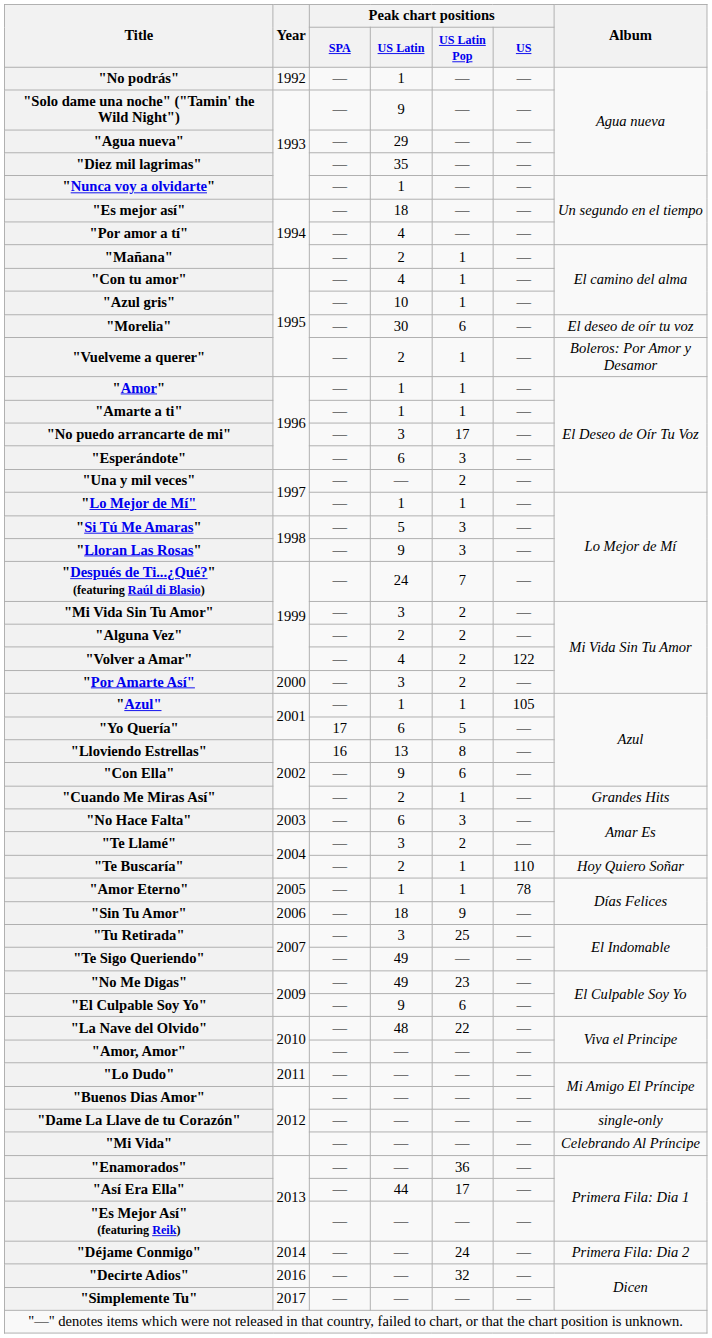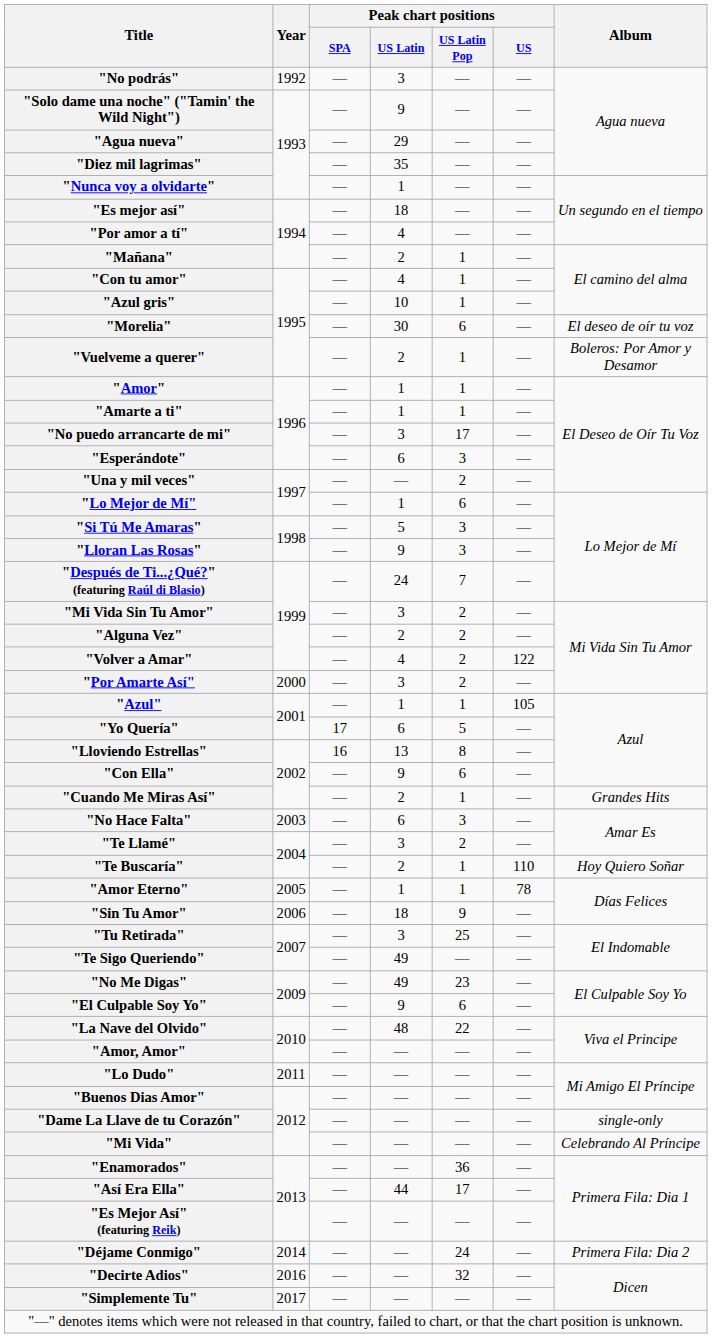"No podrás" | Peak chart positions / US Latin: 1 -> 3
"Lo Mejor de Mí" | Peak chart positions / US Latin Pop: 1 -> 6
